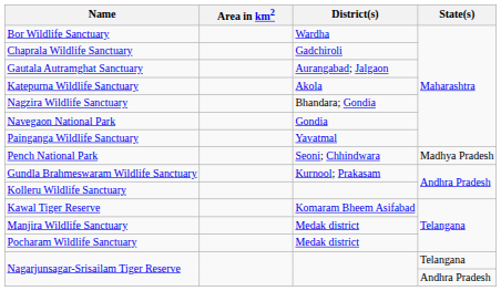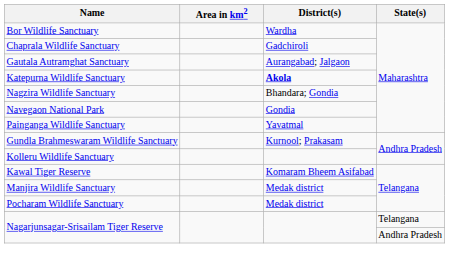Katepurna Wildlife Sanctuary | District(s): normal -> bold
- row: Pench National Park | Seoni; Chhindwara | Madhya Pradesh
